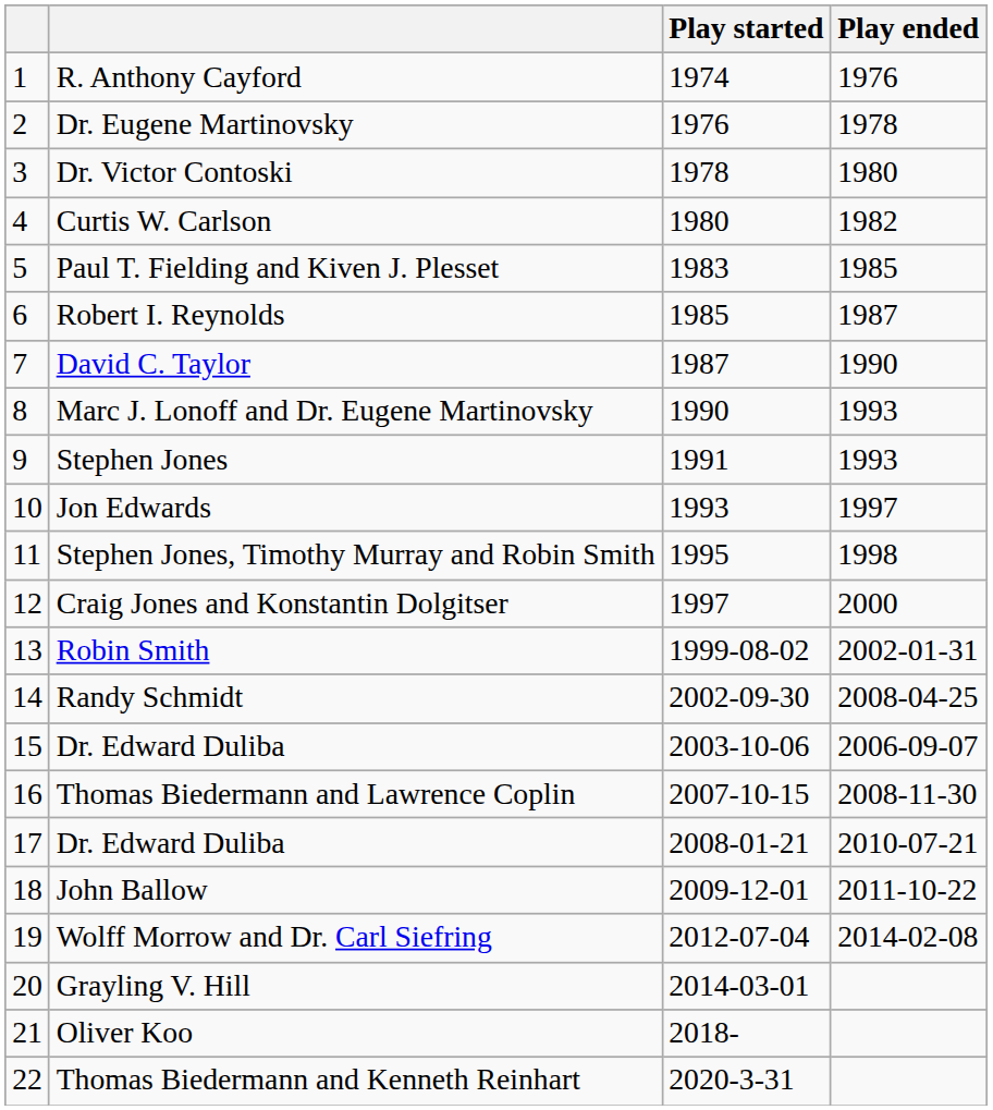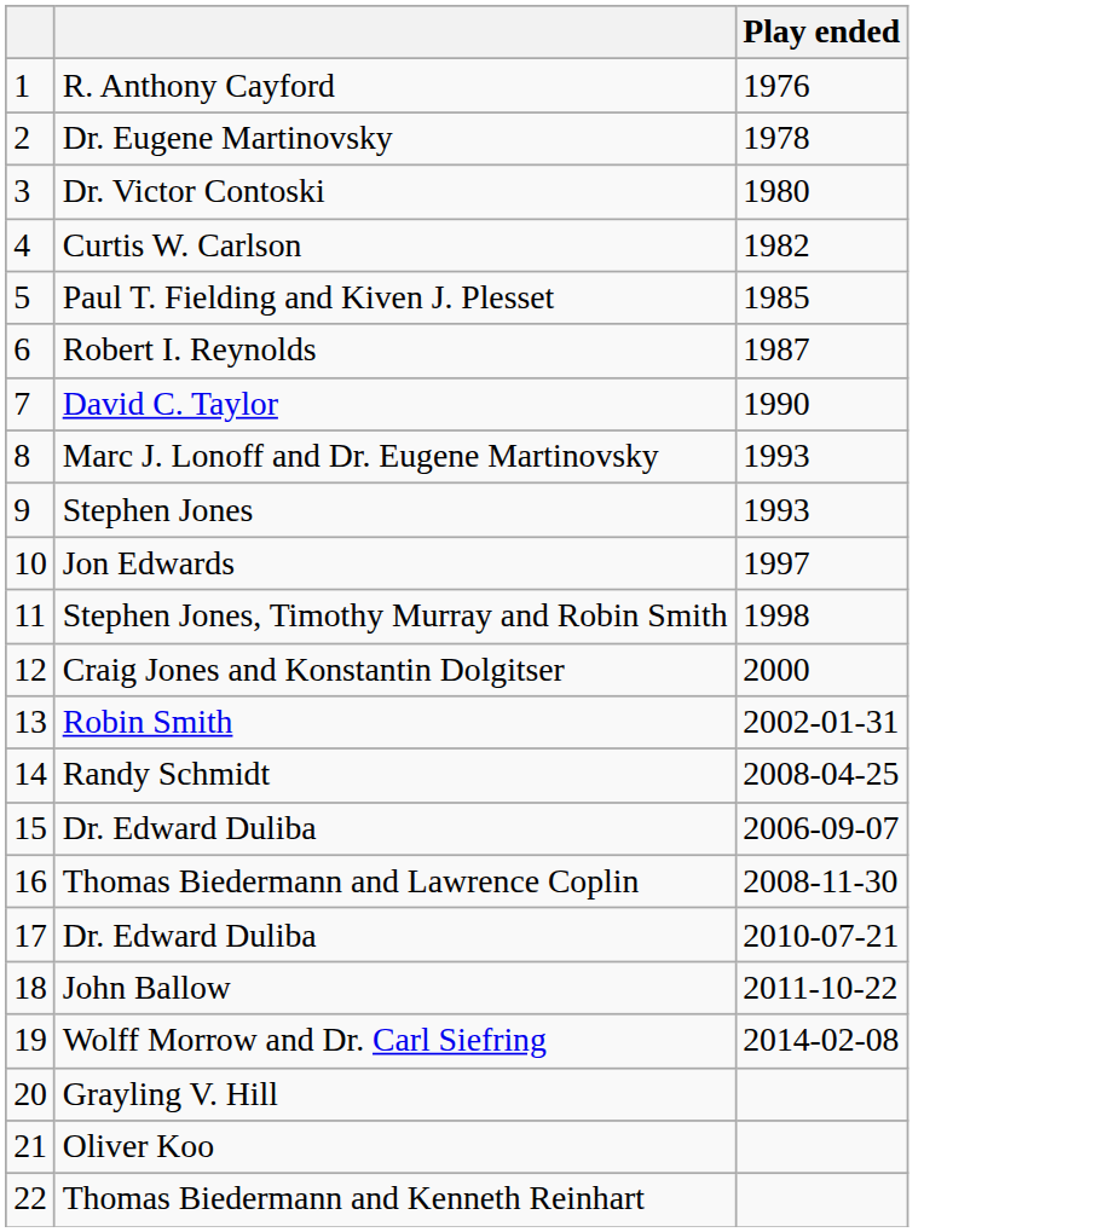- column: Play started | 1974 | 1976 | 1978 | 1980 | 1983 | 1985 | 1987 | 1990 | 1991 | 1993 | 1995 | 1997 | 1999-08-02 | 2002-09-30 | 2003-10-06 | 2007-10-15 | 2008-01-21 | 2009-12-01 | 2012-07-04 | 2014-03-01 | 2018- | 2020-3-31
